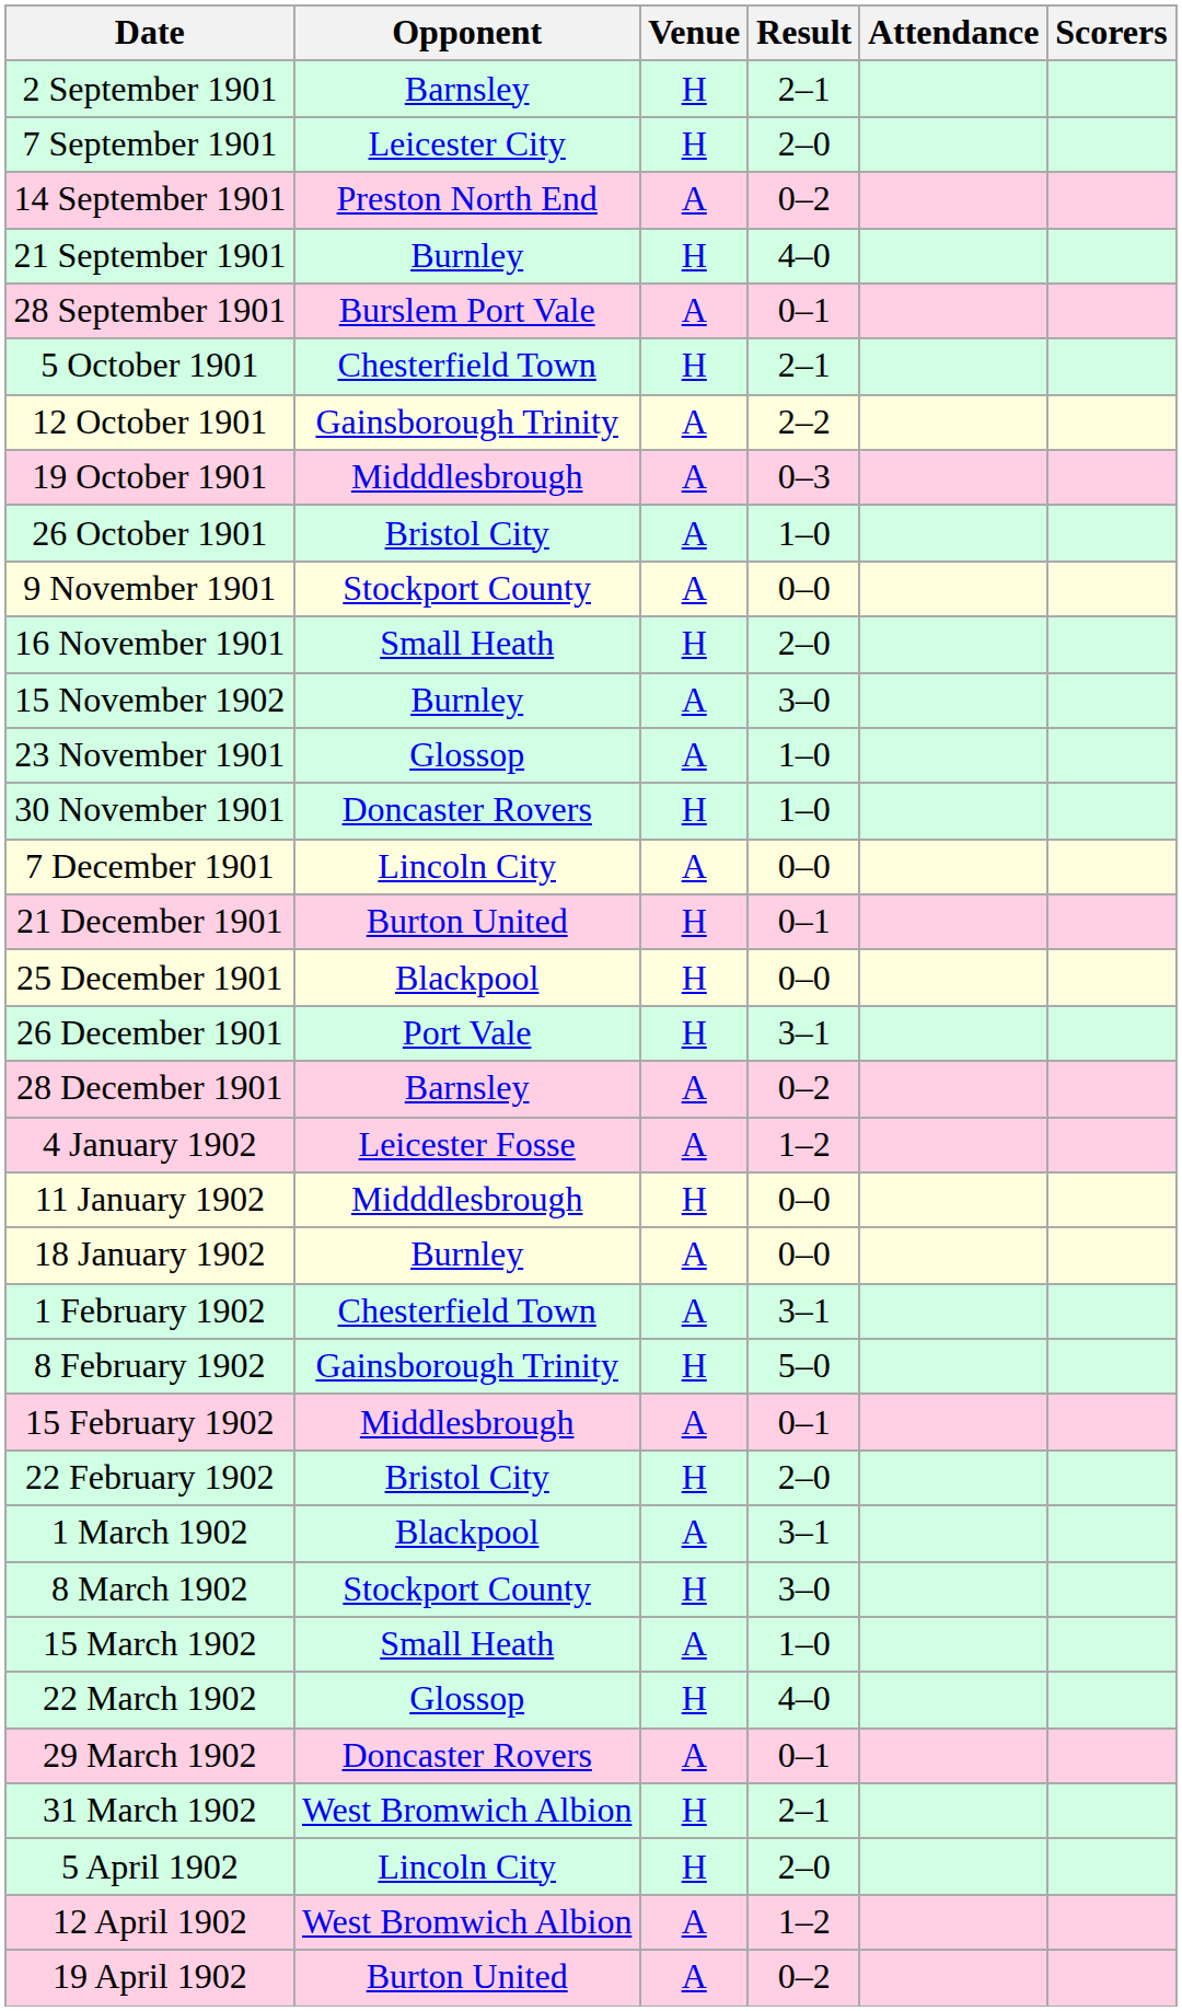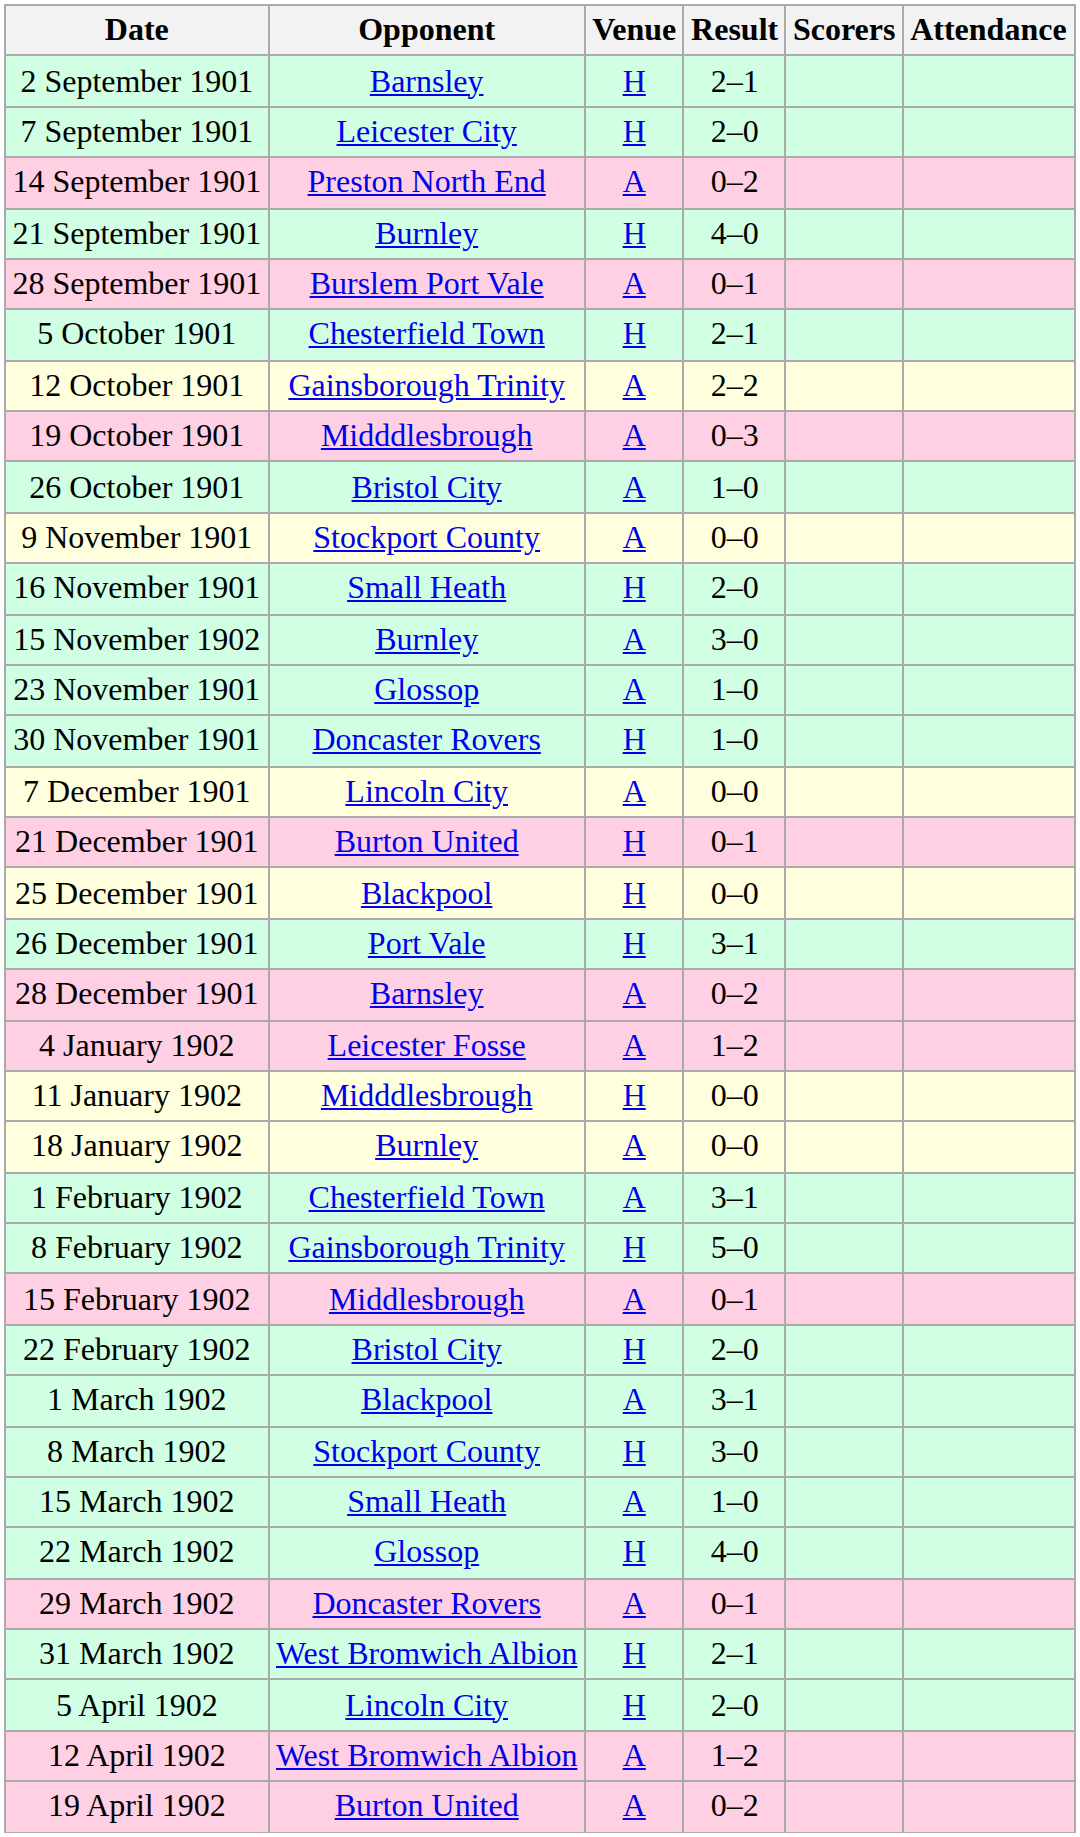columns swapped: Attendance <-> Scorers
